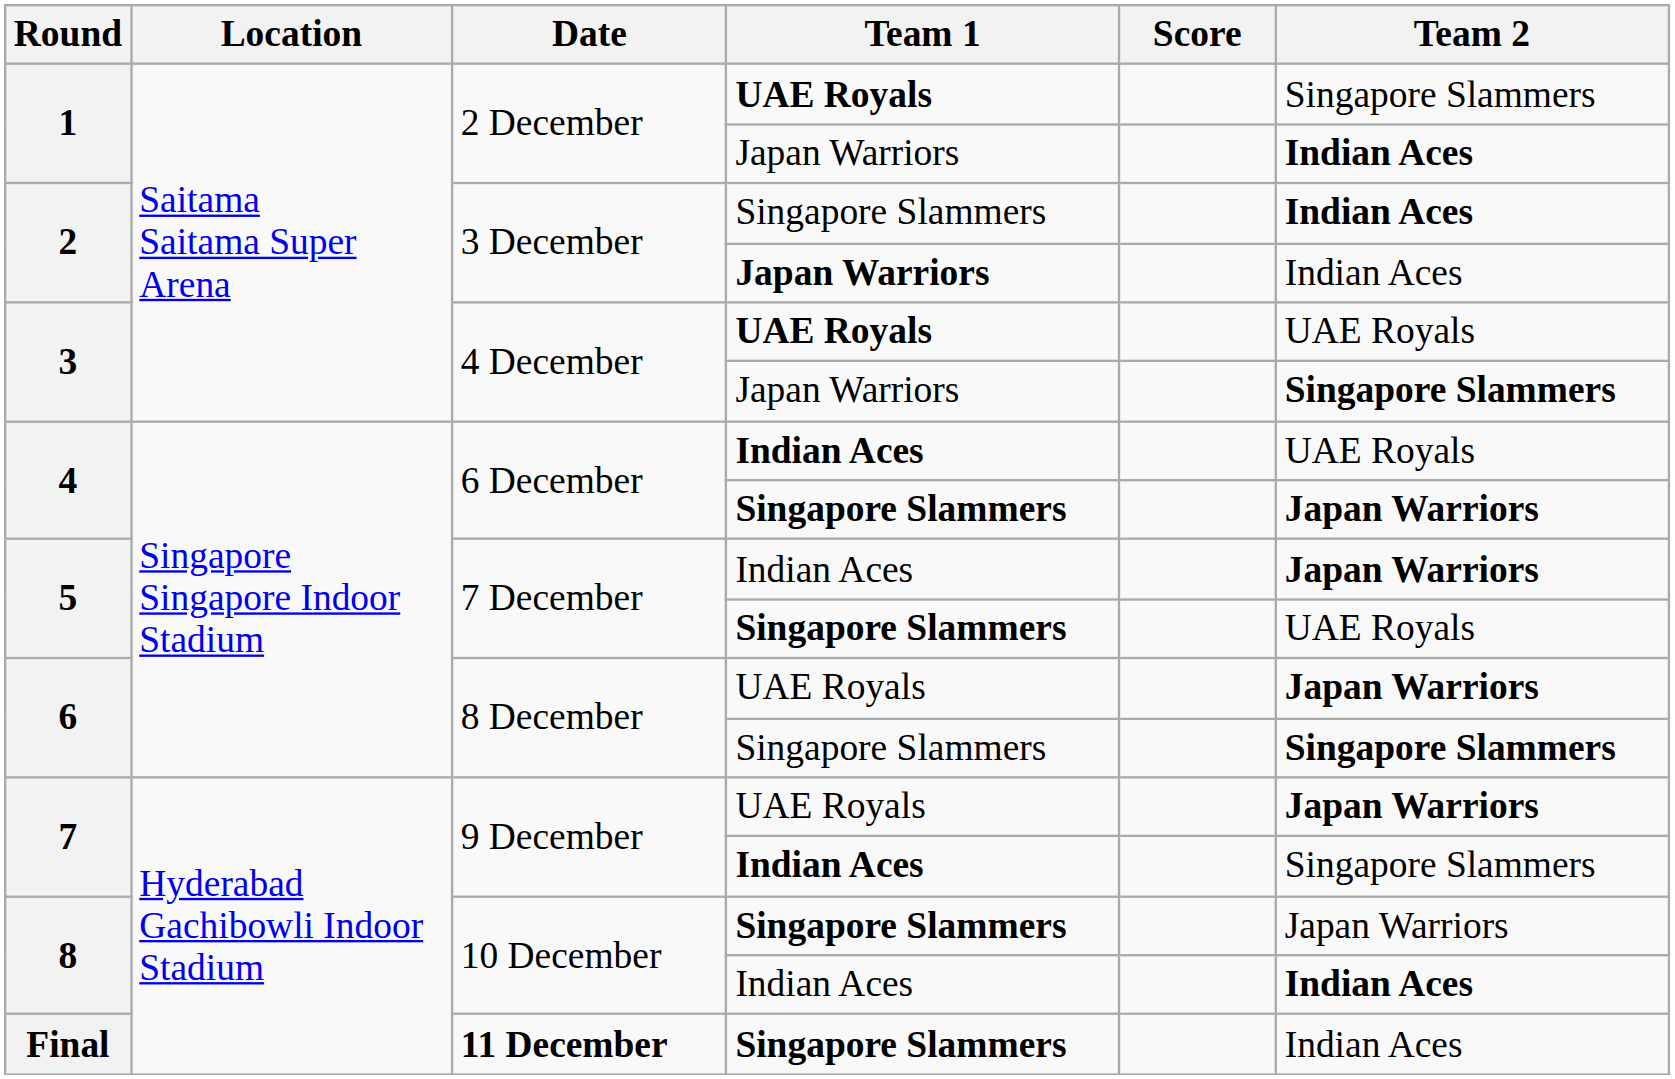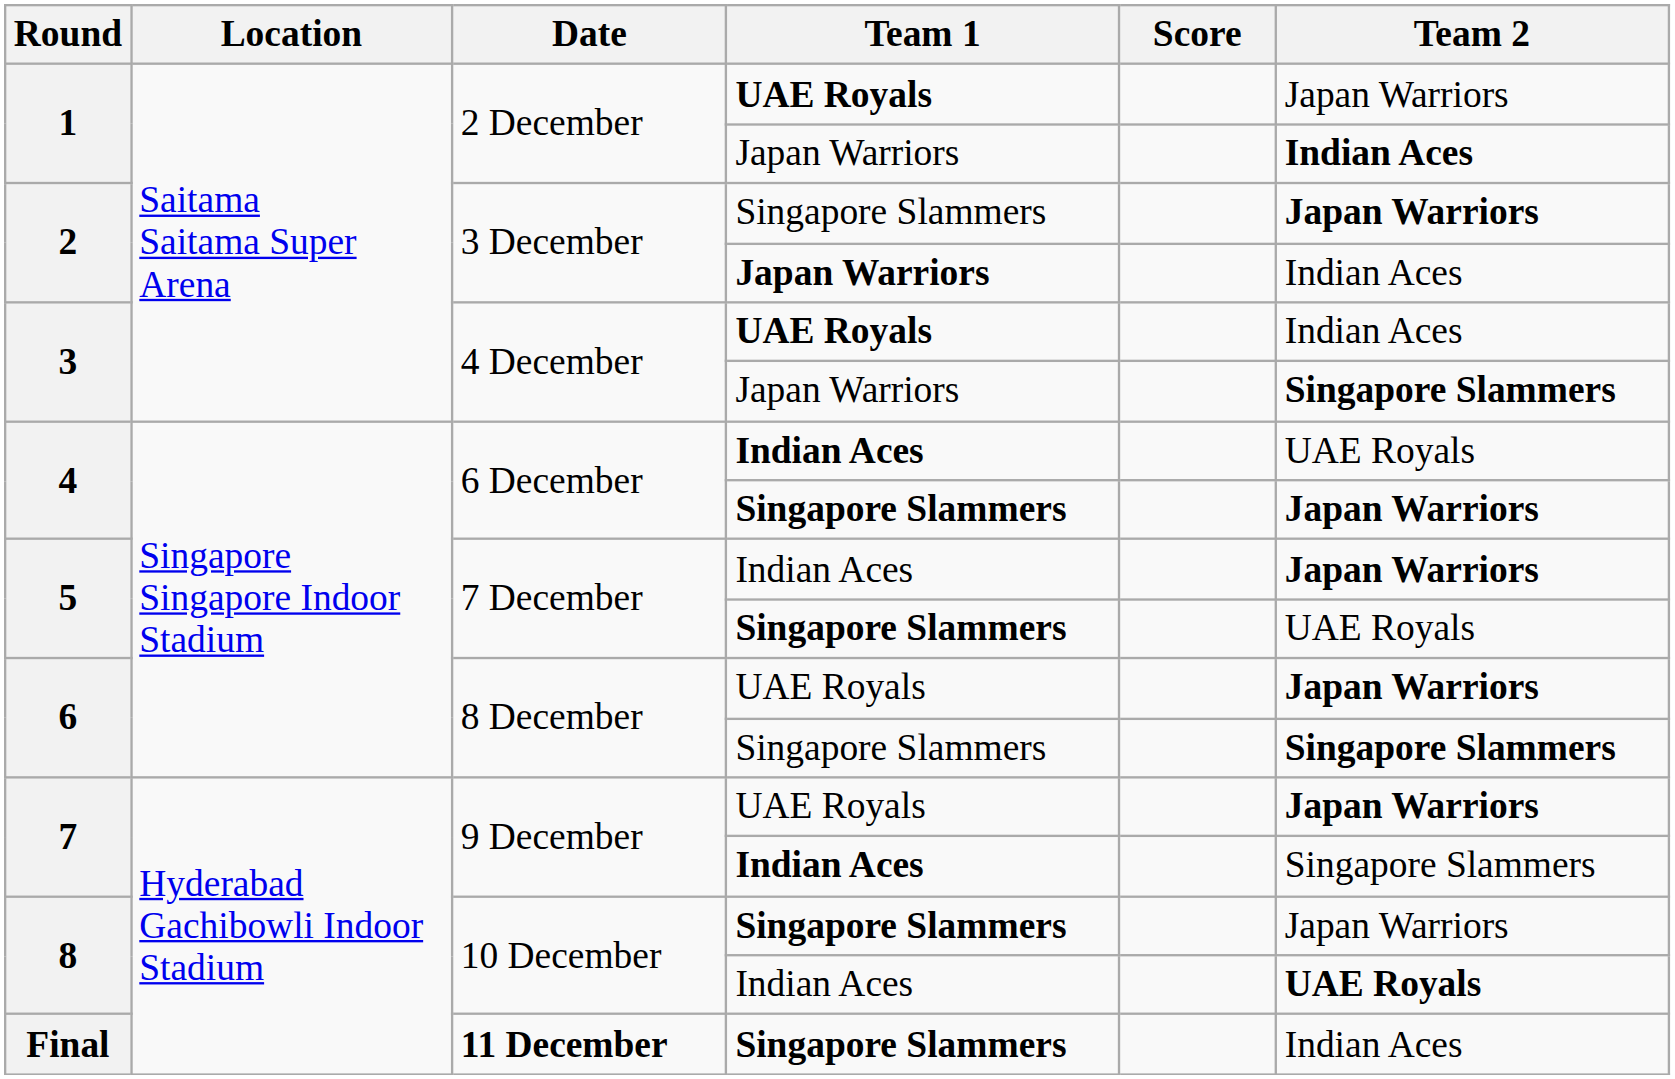1 / UAE Royals | Team 2: Singapore Slammers -> Japan Warriors
2 / Singapore Slammers | Team 2: Indian Aces -> Japan Warriors
3 / UAE Royals | Team 2: UAE Royals -> Indian Aces
8 / Indian Aces | Team 2: Indian Aces -> UAE Royals
